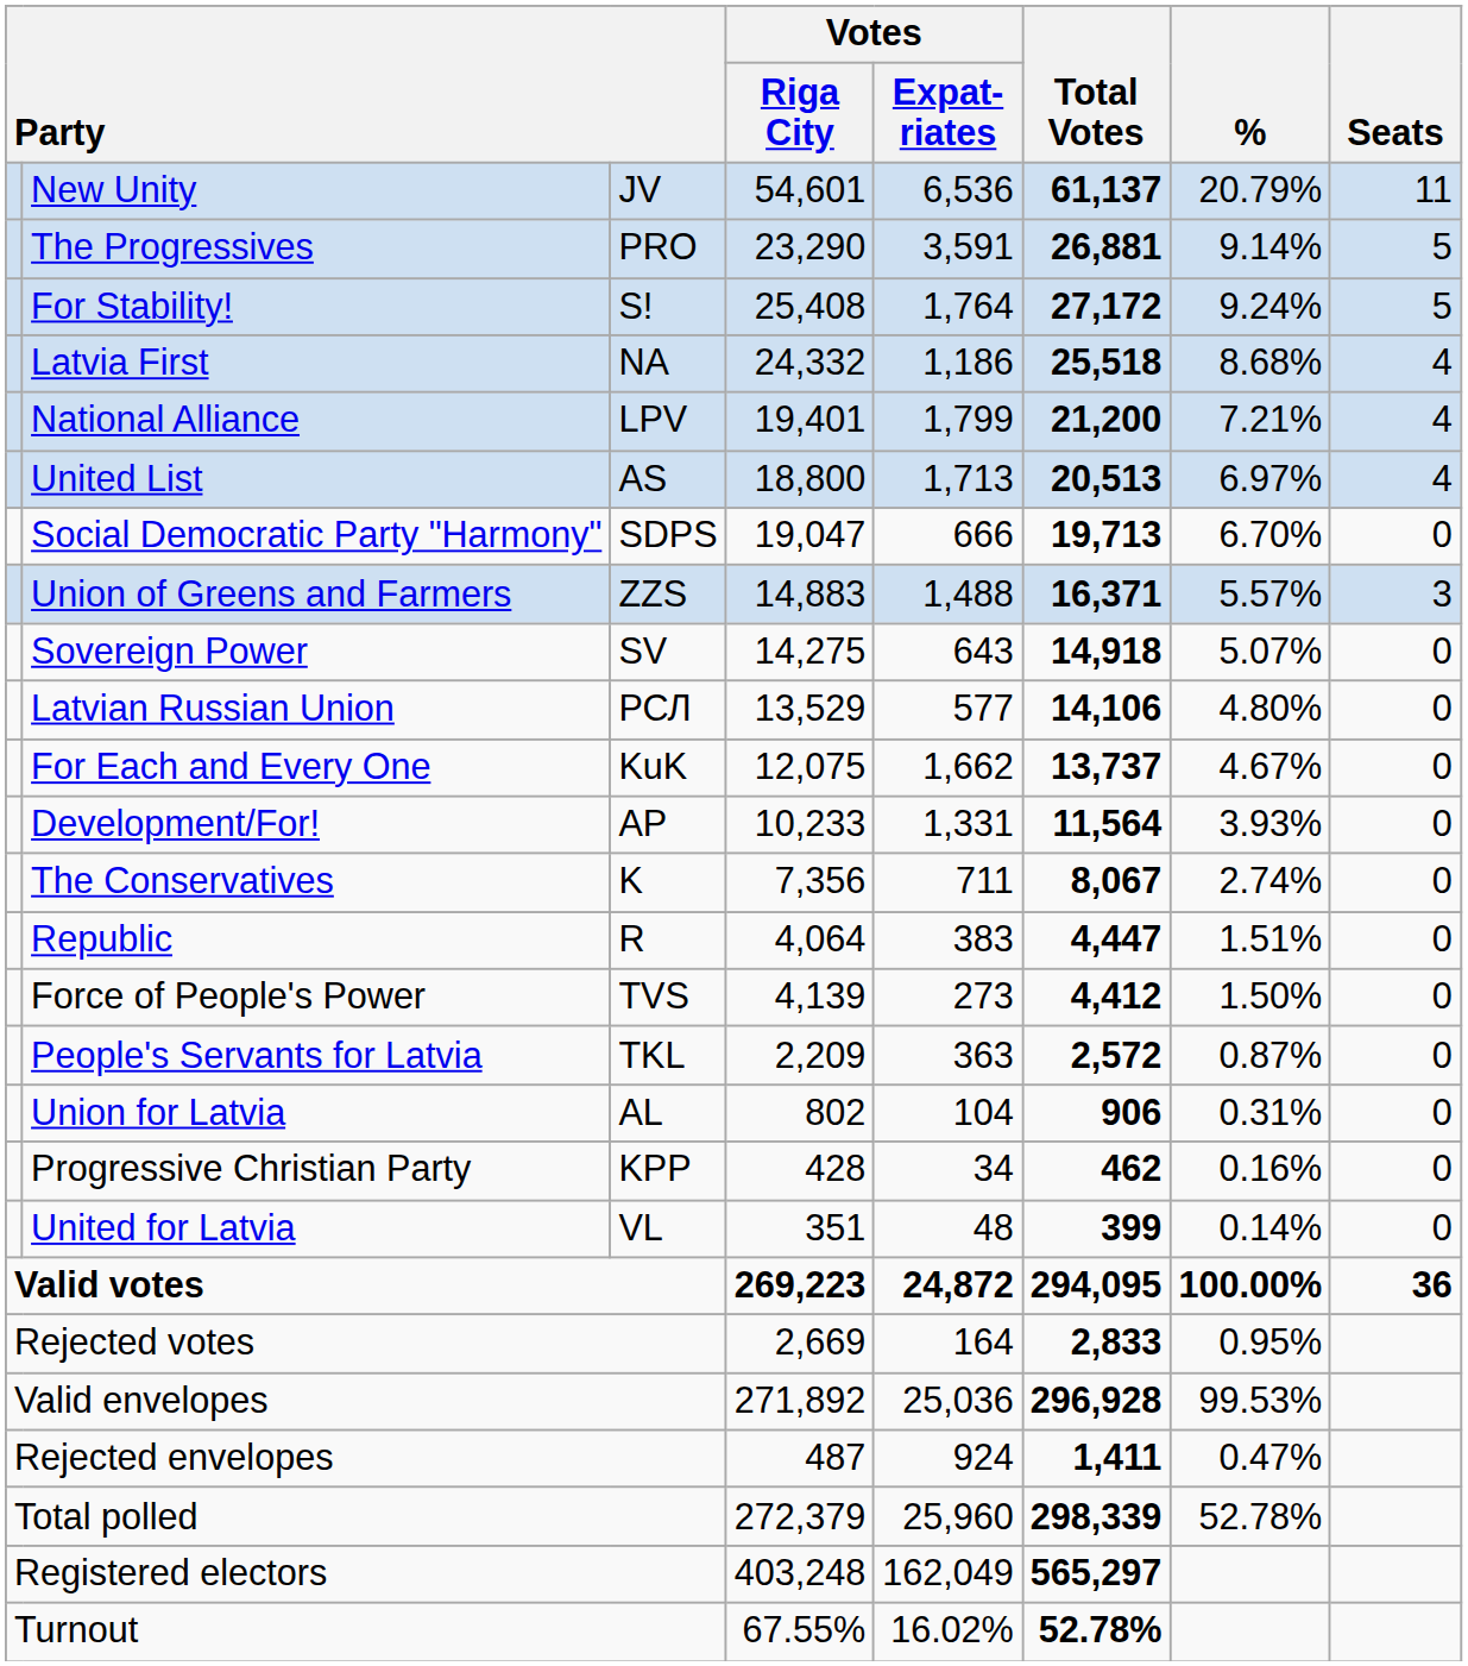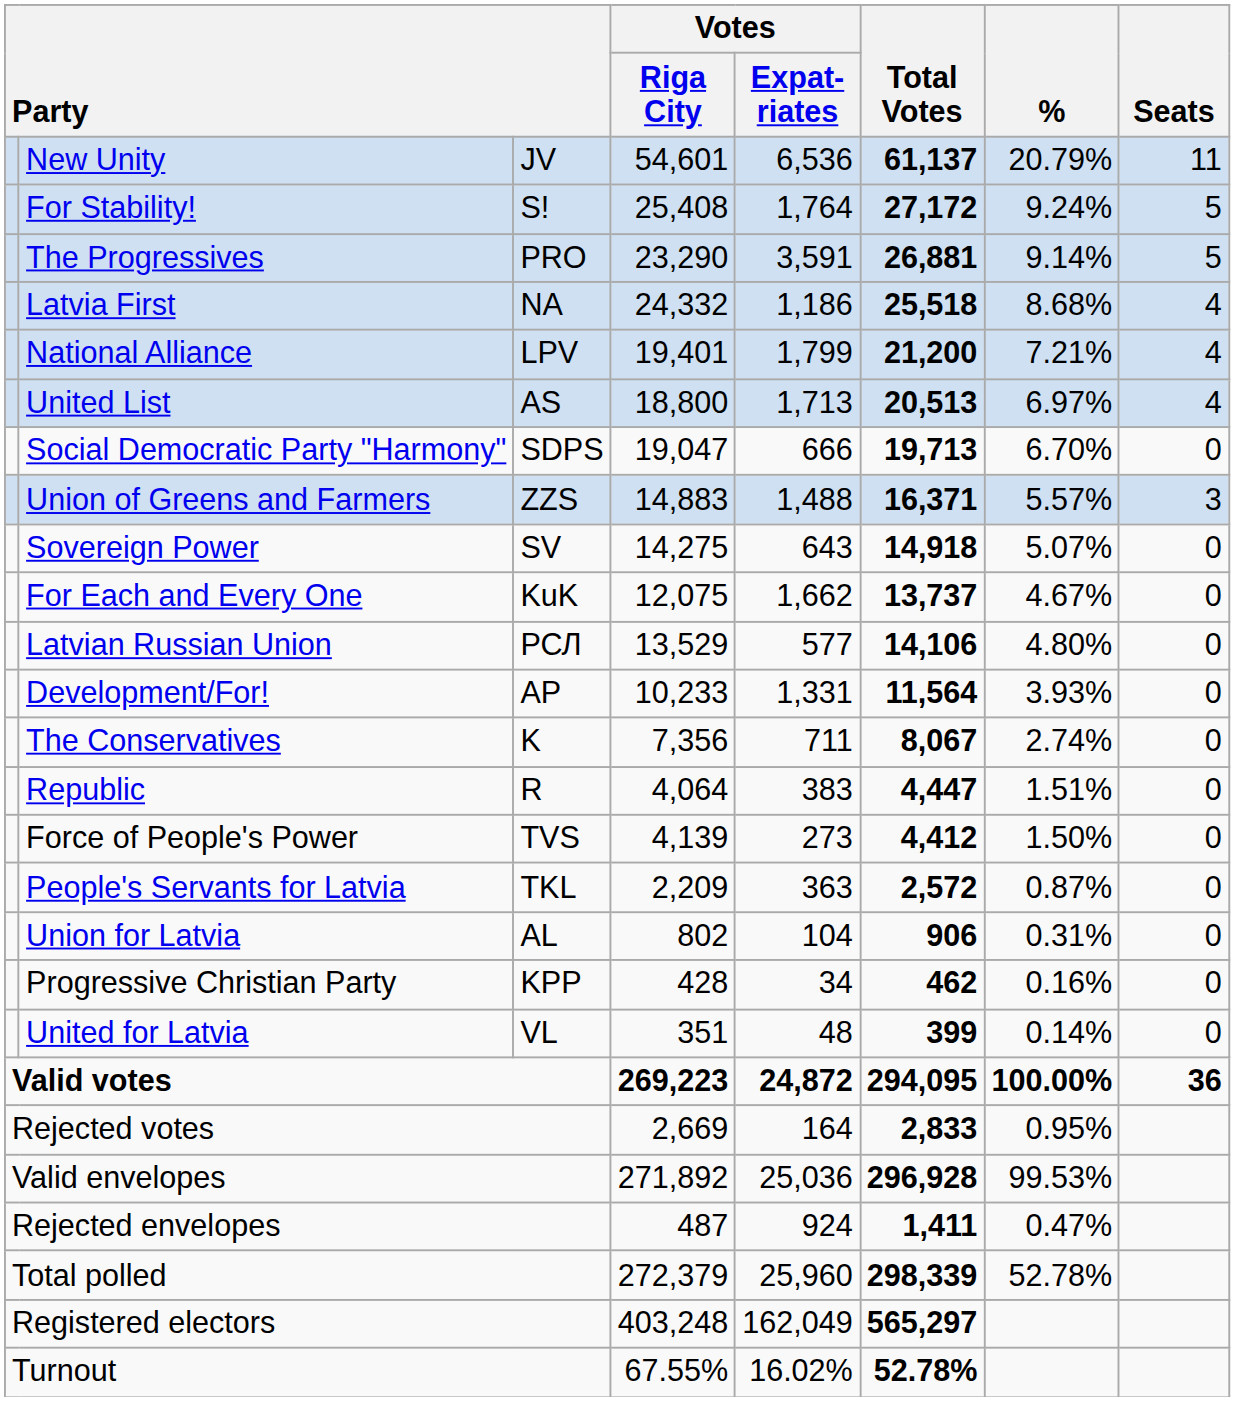rows swapped: For Stability! <-> The Progressives
rows swapped: Latvian Russian Union <-> For Each and Every One
